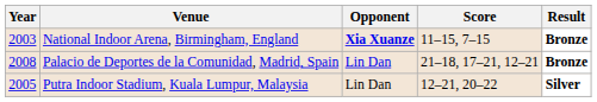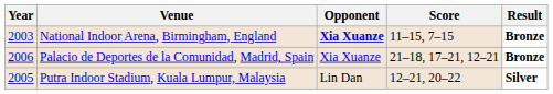Palacio de Deportes de la Comunidad, Madrid, Spain | Year: 2008 -> 2006
Palacio de Deportes de la Comunidad, Madrid, Spain | Opponent: Lin Dan -> Xia Xuanze
